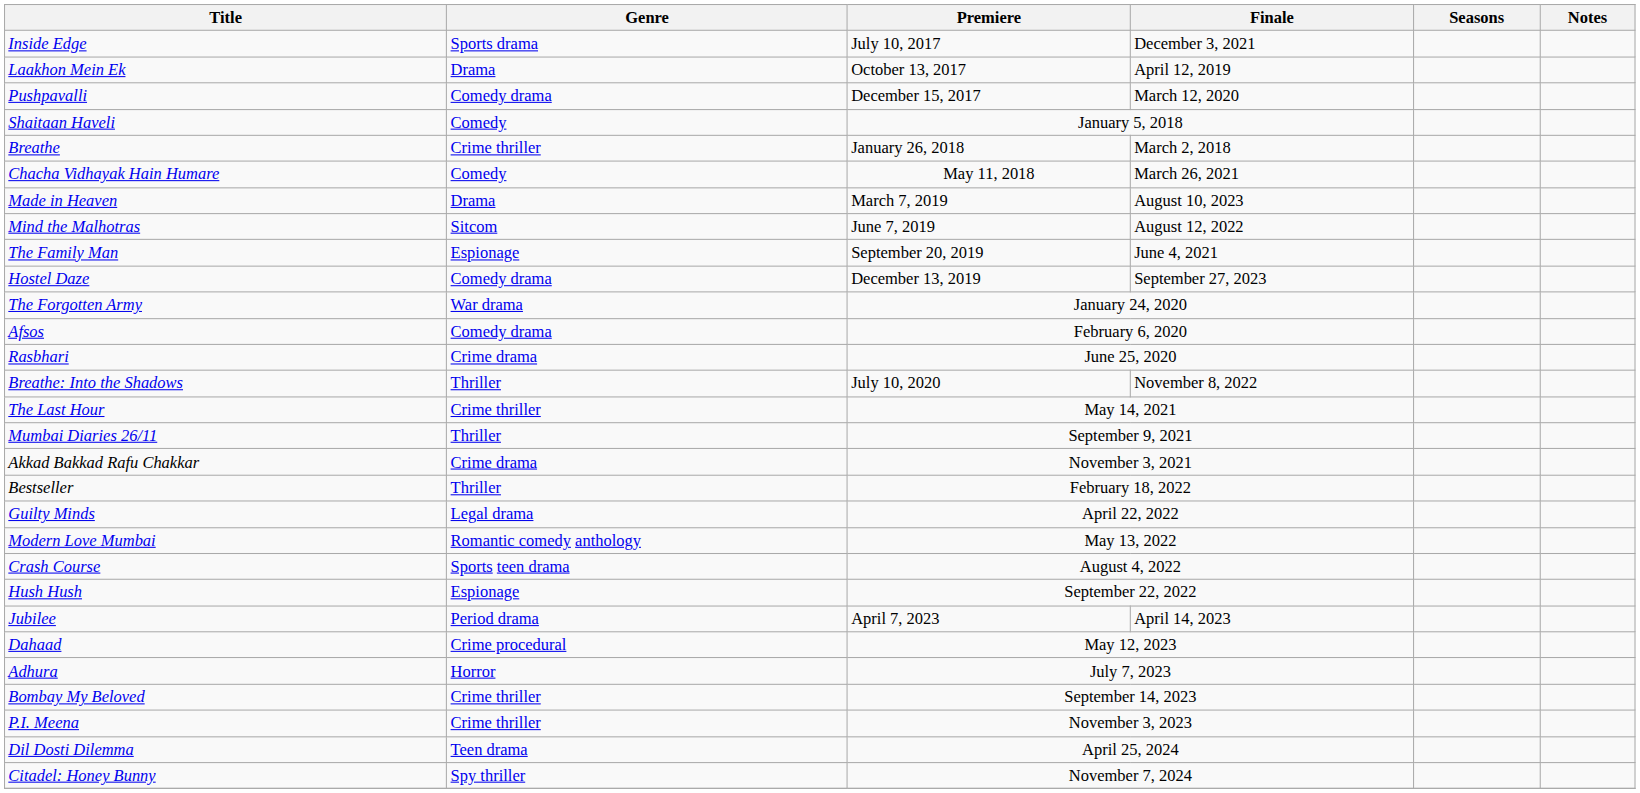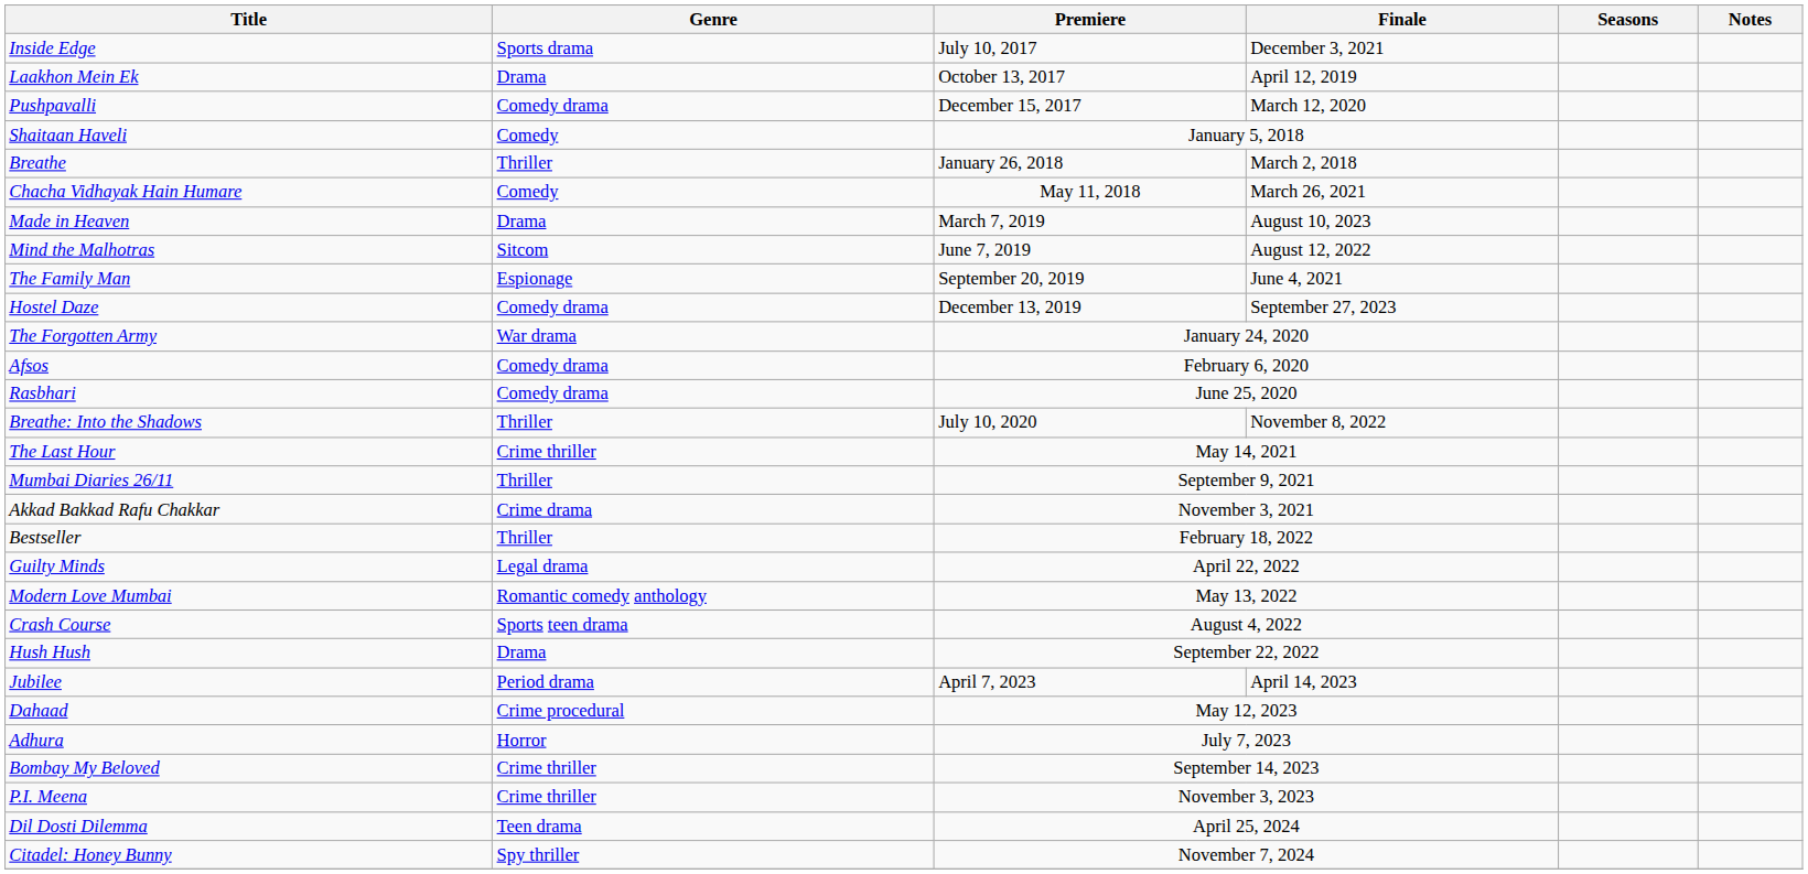Breathe | Genre: Crime thriller -> Thriller
Rasbhari | Genre: Crime drama -> Comedy drama
Hush Hush | Genre: Espionage -> Drama
